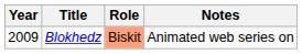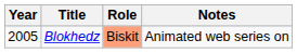Blokhedz | Year: 2009 -> 2005
